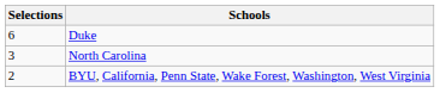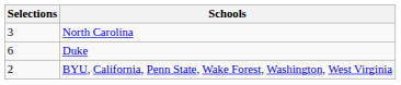rows swapped: Duke <-> North Carolina
